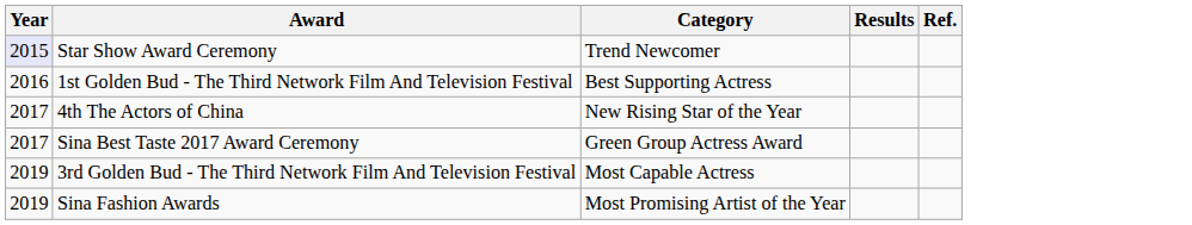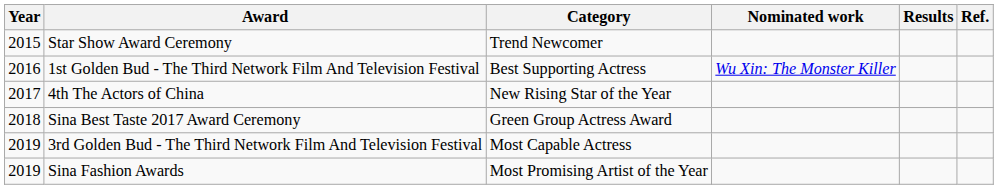+ column: Nominated work | Wu Xin: The Monster Killer
Star Show Award Ceremony | Year: lavender background -> no background
Sina Best Taste 2017 Award Ceremony | Year: 2017 -> 2018
